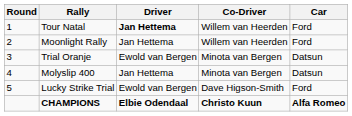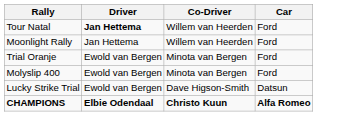- column: Round | 1 | 2 | 3 | 4 | 5
Trial Oranje | Car: Datsun -> Ford
Molyslip 400 | Driver: Jan Hettema -> Ewold van Bergen
Molyslip 400 | Car: Datsun -> Ford
Lucky Strike Trial | Car: Ford -> Datsun
